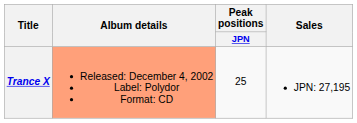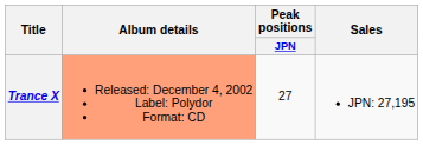Trance X | Peak positions / JPN: 25 -> 27
